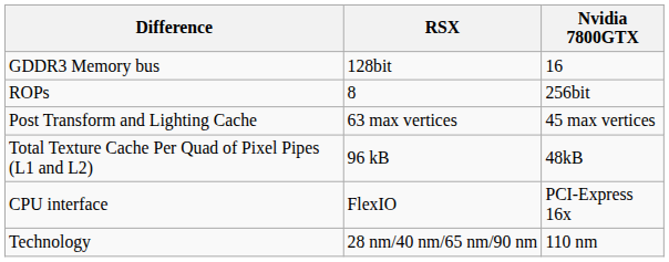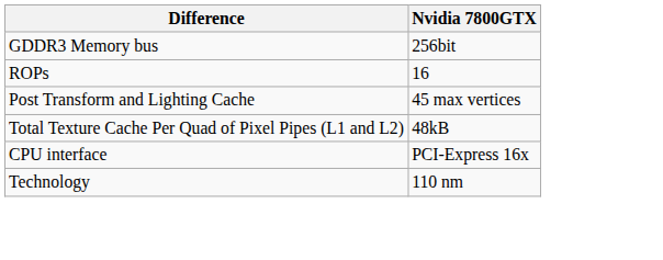- column: RSX | 128bit | 8 | 63 max vertices | 96 kB | FlexIO | 28 nm/40 nm/65 nm/90 nm
GDDR3 Memory bus | Nvidia 7800GTX: 16 -> 256bit
ROPs | Nvidia 7800GTX: 256bit -> 16
